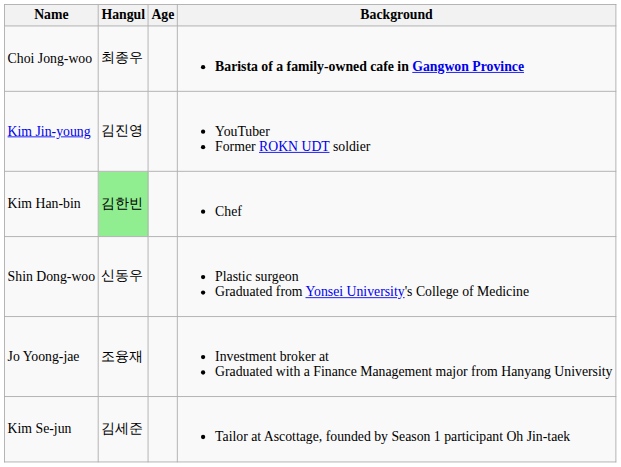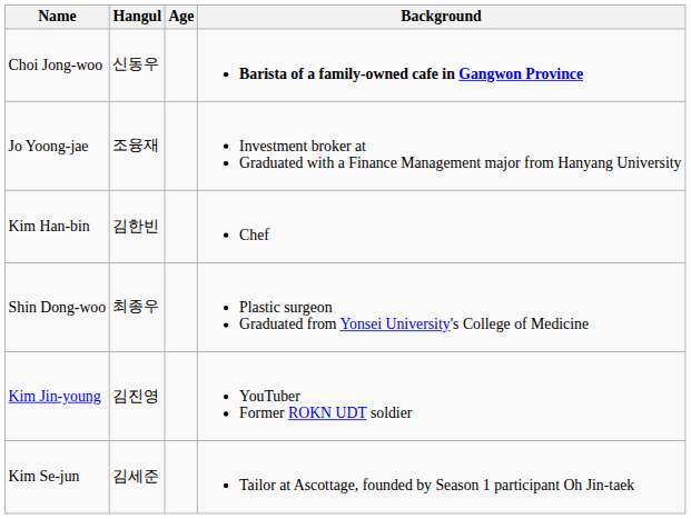Choi Jong-woo | Hangul: 최종우 -> 신동우
rows swapped: Jo Yoong-jae <-> Kim Jin-young
Kim Han-bin | Hangul: lightgreen background -> no background
Shin Dong-woo | Hangul: 신동우 -> 최종우
